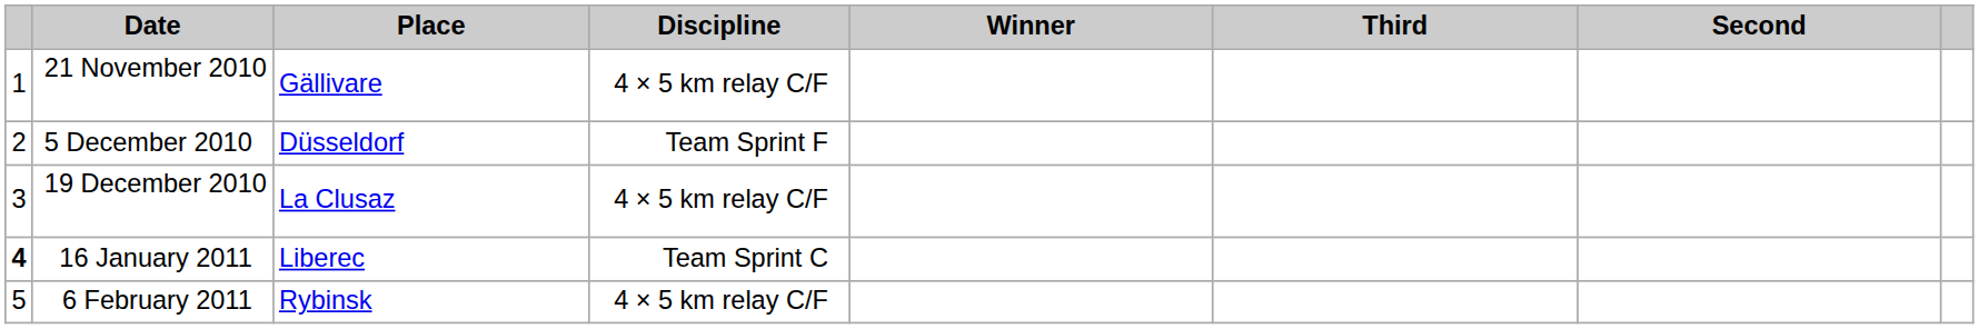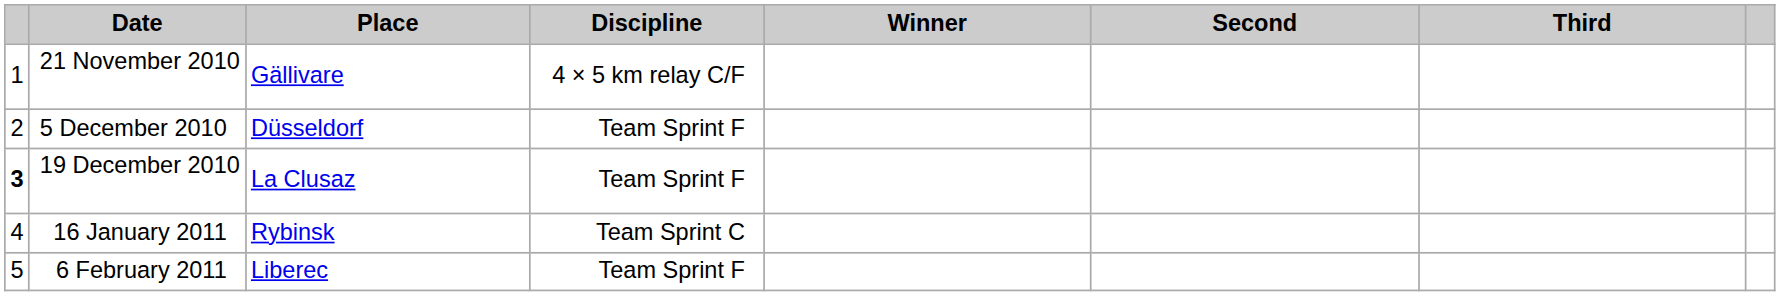columns swapped: Second <-> Third
19 December 2010 | column 1: normal -> bold
19 December 2010 | Discipline: 4 × 5 km relay C/F -> Team Sprint F
16 January 2011 | column 1: bold -> normal
16 January 2011 | Place: Liberec -> Rybinsk
6 February 2011 | Place: Rybinsk -> Liberec
6 February 2011 | Discipline: 4 × 5 km relay C/F -> Team Sprint F
